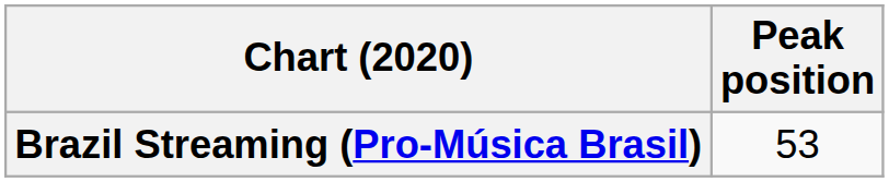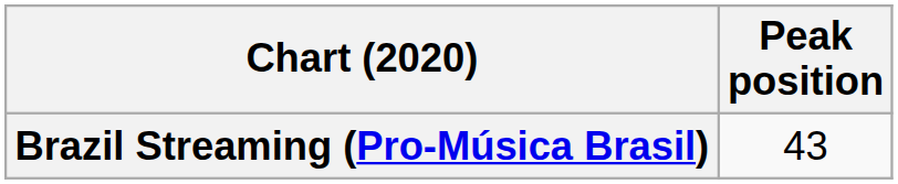Brazil Streaming (Pro-Música Brasil) | Peak position: 53 -> 43
